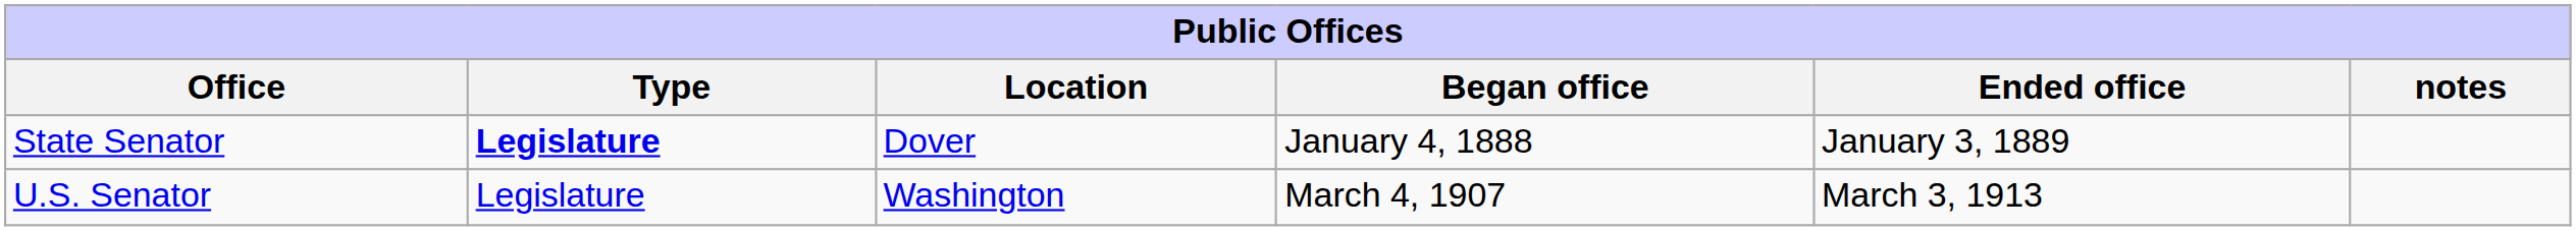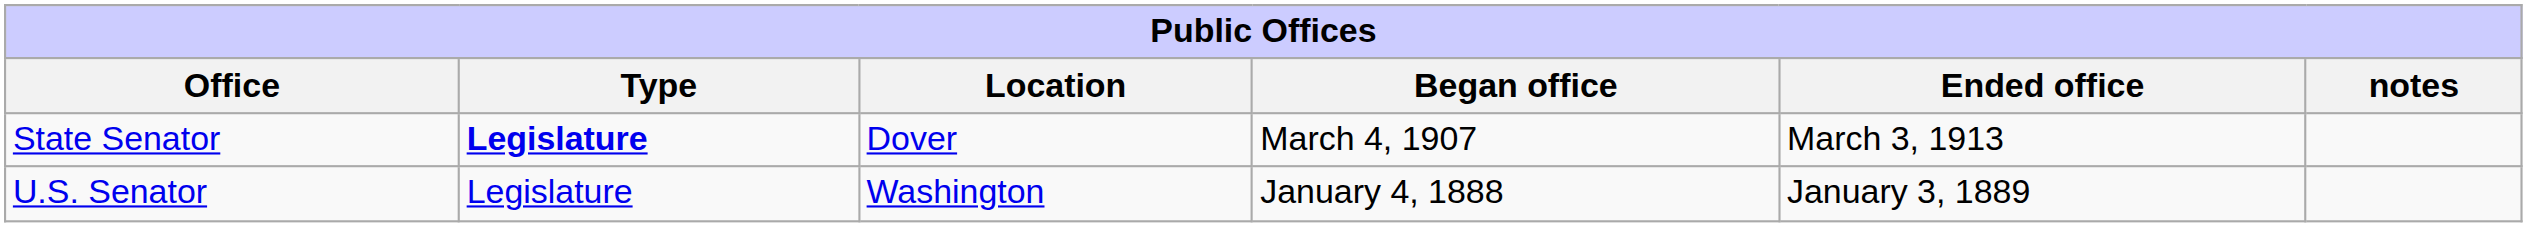State Senator | Began office: January 4, 1888 -> March 4, 1907
State Senator | Ended office: January 3, 1889 -> March 3, 1913
U.S. Senator | Began office: March 4, 1907 -> January 4, 1888
U.S. Senator | Ended office: March 3, 1913 -> January 3, 1889
